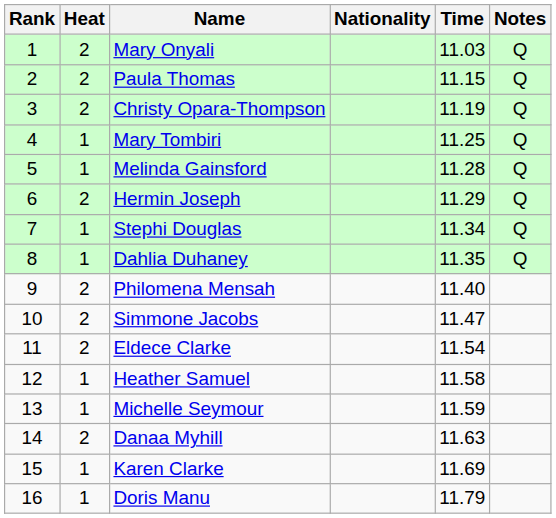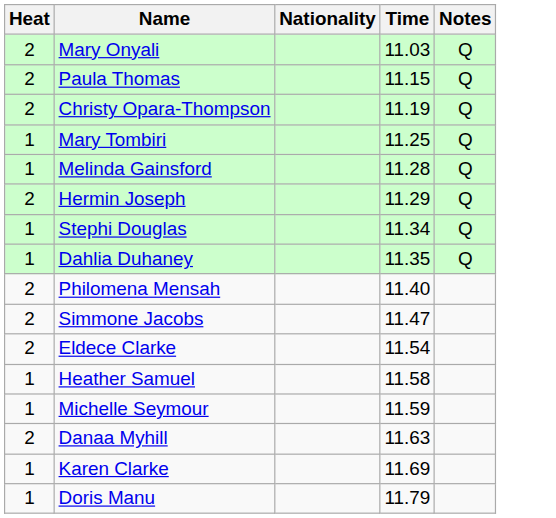- column: Rank | 1 | 2 | 3 | 4 | 5 | 6 | 7 | 8 | 9 | 10 | 11 | 12 | 13 | 14 | 15 | 16
